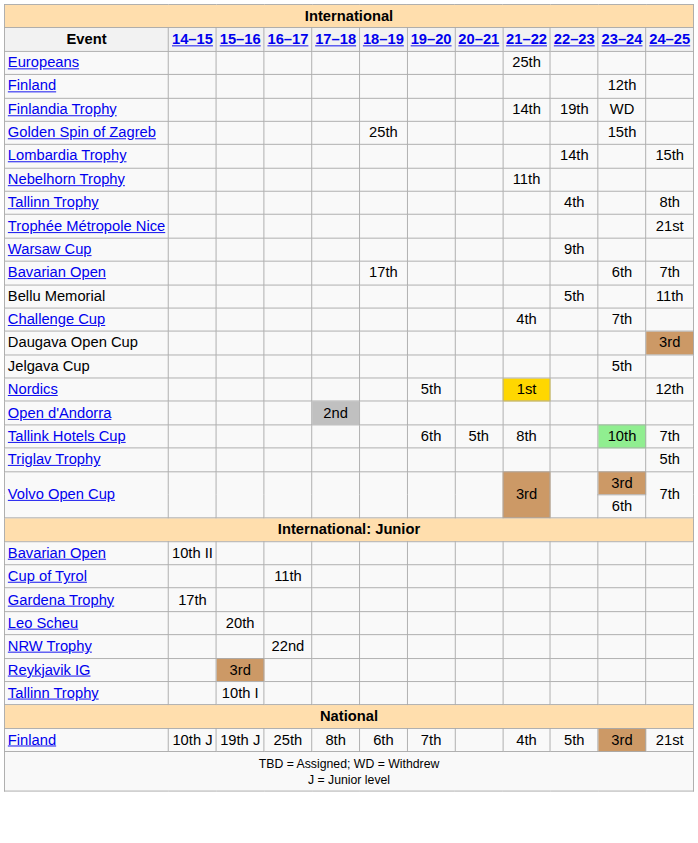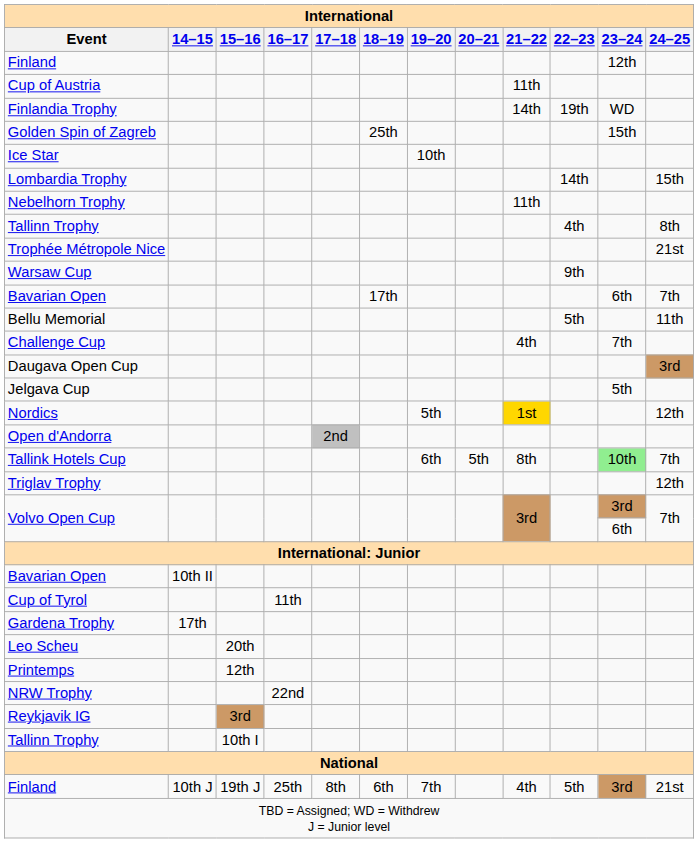- row: Europeans | 25th
+ row: Cup of Austria | 11th
+ row: Ice Star | 10th
Triglav Trophy | 24–25: 5th -> 12th
+ row: Printemps | 12th
